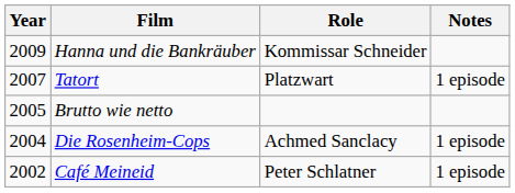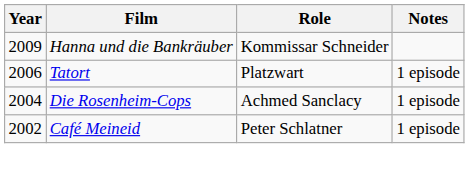Tatort | Year: 2007 -> 2006
- row: 2005 | Brutto wie netto
